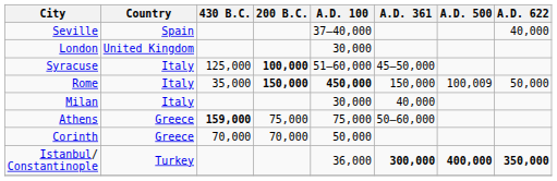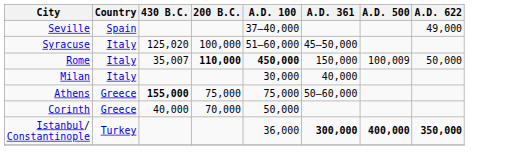Seville | A.D. 622: 40,000 -> 49,000
- row: London | United Kingdom | 30,000
Syracuse | 430 B.C.: 125,000 -> 125,020
Syracuse | 200 B.C.: bold -> normal
Rome | 430 B.C.: 35,000 -> 35,007
Rome | 200 B.C.: 150,000 -> 110,000
Athens | 430 B.C.: 159,000 -> 155,000
Corinth | 430 B.C.: 70,000 -> 40,000
